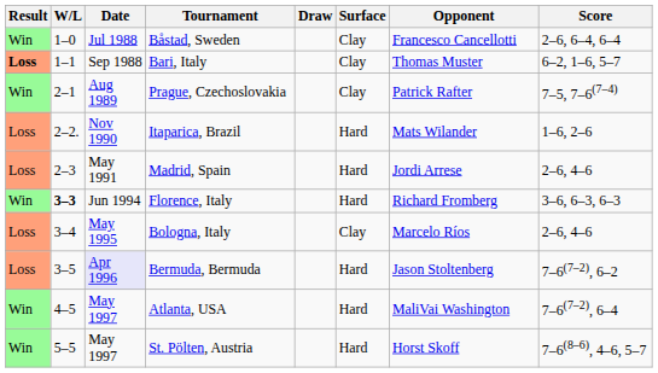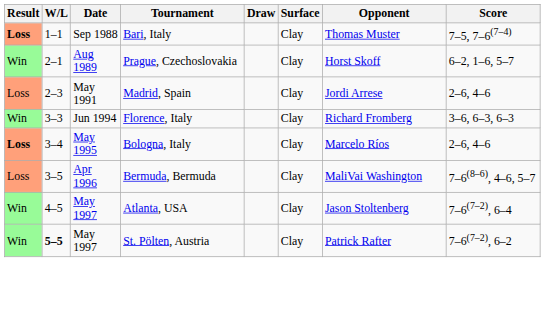- row: Win | 1–0 | Jul 1988 | Båstad, Sweden | Clay | Francesco Cancellotti | 2–6, 6–4, 6–4
Bari, Italy | Score: 6–2, 1–6, 5–7 -> 7–5, 7–6(7–4)
Prague, Czechoslovakia | Opponent: Patrick Rafter -> Horst Skoff
Prague, Czechoslovakia | Score: 7–5, 7–6(7–4) -> 6–2, 1–6, 5–7
- row: Loss | 2–2. | Nov 1990 | Itaparica, Brazil | Hard | Mats Wilander | 1–6, 2–6
Madrid, Spain | Surface: Hard -> Clay
Florence, Italy | W/L: bold -> normal
Florence, Italy | Surface: Hard -> Clay
Bologna, Italy | Result: normal -> bold
Bermuda, Bermuda | Date: lavender background -> no background
Bermuda, Bermuda | Surface: Hard -> Clay
Bermuda, Bermuda | Opponent: Jason Stoltenberg -> MaliVai Washington
Bermuda, Bermuda | Score: 7–6(7–2), 6–2 -> 7–6(8–6), 4–6, 5–7
Atlanta, USA | Surface: Hard -> Clay
Atlanta, USA | Opponent: MaliVai Washington -> Jason Stoltenberg
St. Pölten, Austria | W/L: normal -> bold
St. Pölten, Austria | Surface: Hard -> Clay
St. Pölten, Austria | Opponent: Horst Skoff -> Patrick Rafter
St. Pölten, Austria | Score: 7–6(8–6), 4–6, 5–7 -> 7–6(7–2), 6–2
